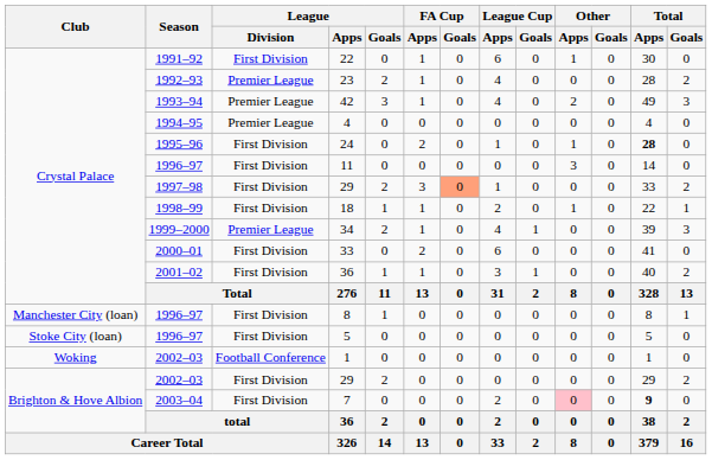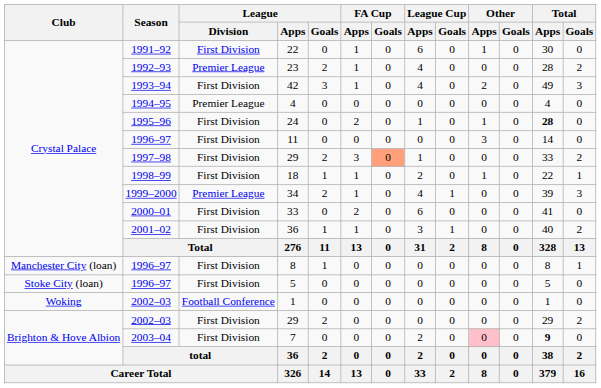42 | League / Division: Premier League -> First Division
